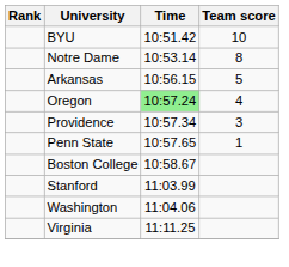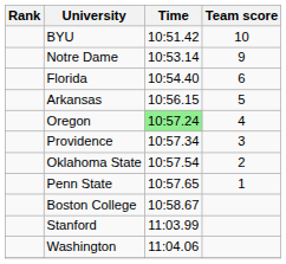Notre Dame | Team score: 8 -> 9
+ row: Florida | 10:54.40 | 6
+ row: Oklahoma State | 10:57.54 | 2
- row: Virginia | 11:11.25
